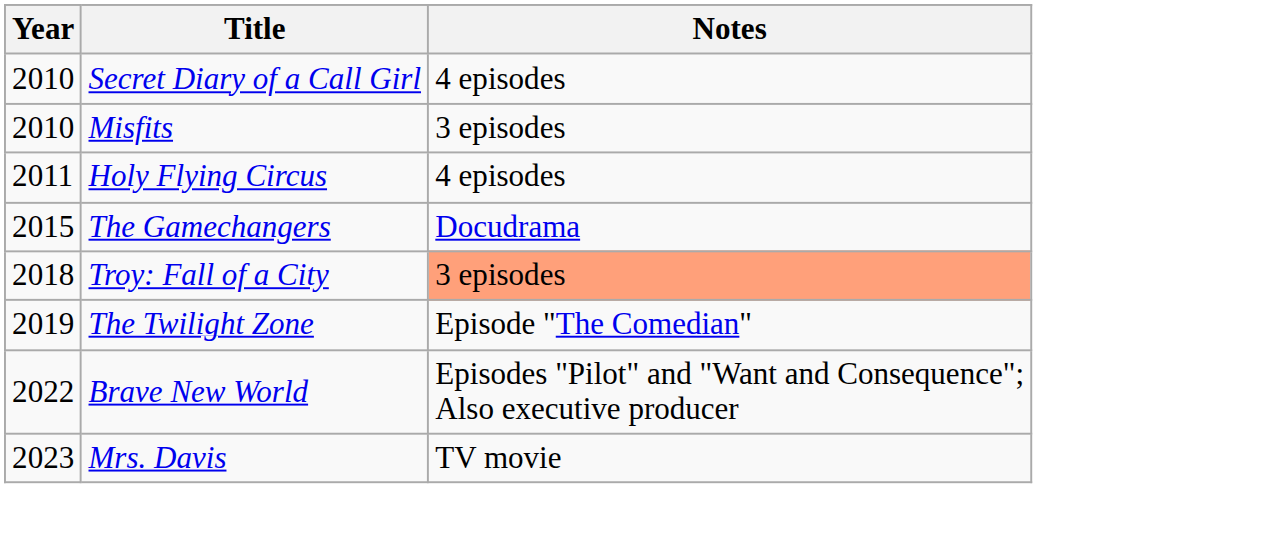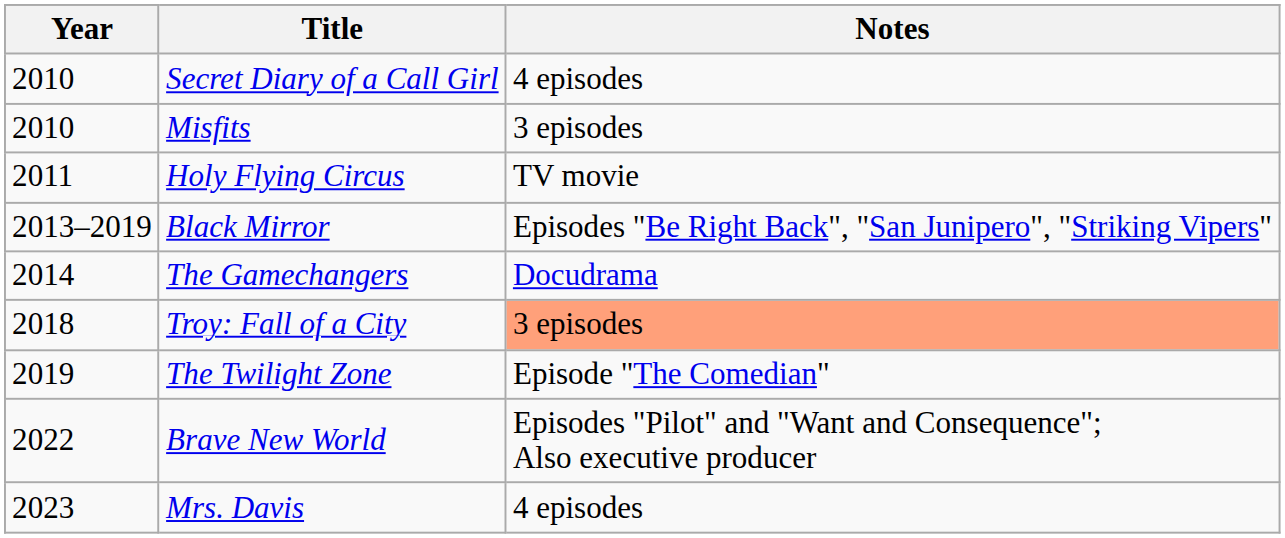Holy Flying Circus | Notes: 4 episodes -> TV movie
+ row: 2013–2019 | Black Mirror | Episodes "Be Right Back", "San Junipero", "Striking Vipers"
The Gamechangers | Year: 2015 -> 2014
Mrs. Davis | Notes: TV movie -> 4 episodes
